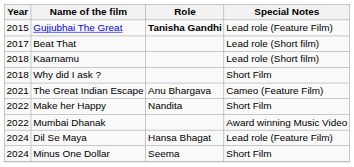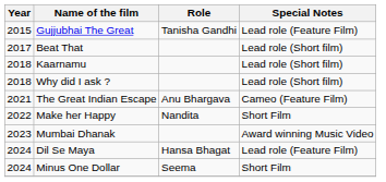Gujjubhai The Great | Role: bold -> normal
Why did I ask ? | Special Notes: Short Film -> Lead role (Short film)
Mumbai Dhanak | Year: 2022 -> 2023
